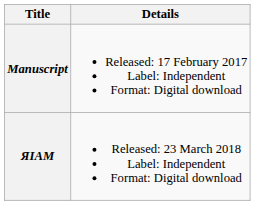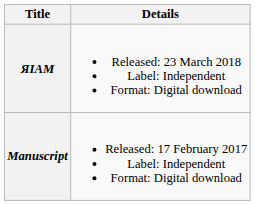rows swapped: Manuscript <-> ЯIAM
